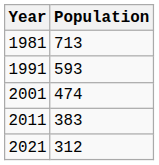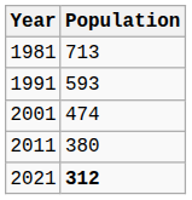2011 | Population: 383 -> 380
2021 | Population: normal -> bold
